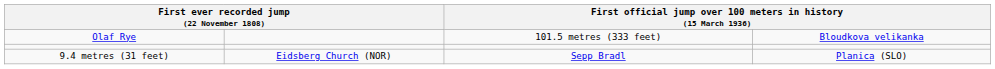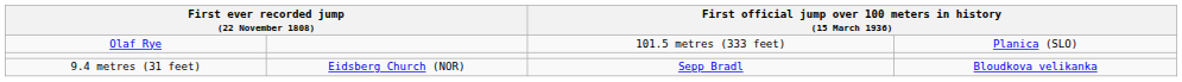Olaf Rye | column 4: Bloudkova velikanka -> Planica (SLO)
9.4 metres (31 feet) | column 4: Planica (SLO) -> Bloudkova velikanka
